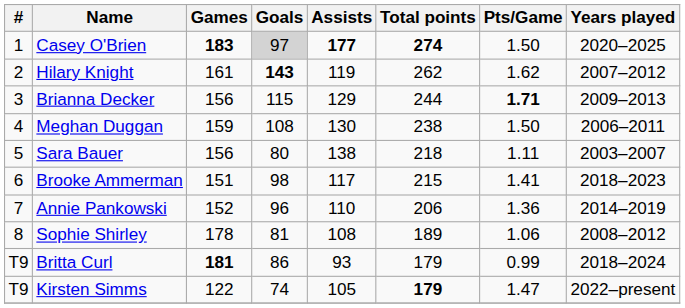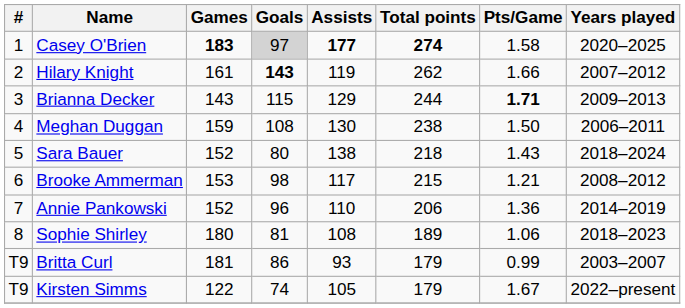Casey O'Brien | Pts/Game: 1.50 -> 1.58
Hilary Knight | Pts/Game: 1.62 -> 1.66
Brianna Decker | Games: 156 -> 143
Sara Bauer | Games: 156 -> 152
Sara Bauer | Pts/Game: 1.11 -> 1.43
Sara Bauer | Years played: 2003–2007 -> 2018–2024
Brooke Ammerman | Games: 151 -> 153
Brooke Ammerman | Pts/Game: 1.41 -> 1.21
Brooke Ammerman | Years played: 2018–2023 -> 2008–2012
Sophie Shirley | Games: 178 -> 180
Sophie Shirley | Years played: 2008–2012 -> 2018–2023
Britta Curl | Games: bold -> normal
Britta Curl | Years played: 2018–2024 -> 2003–2007
Kirsten Simms | Total points: bold -> normal
Kirsten Simms | Pts/Game: 1.47 -> 1.67
